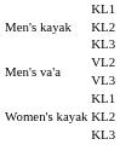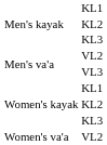+ row: Women's va'a | VL2
